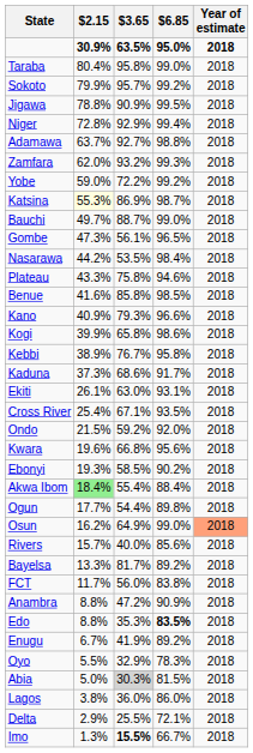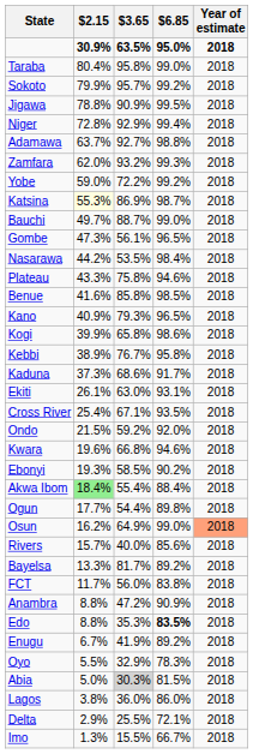Kano | $6.85: 96.6% -> 96.5%
Kwara | $6.85: 95.6% -> 94.6%
Imo | $3.65: bold -> normal
